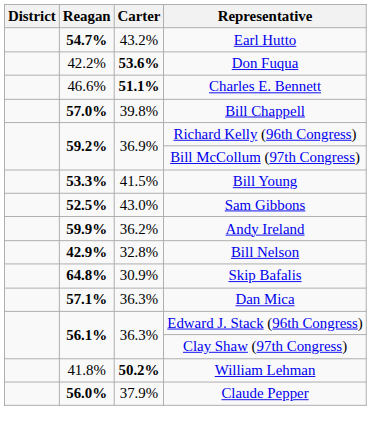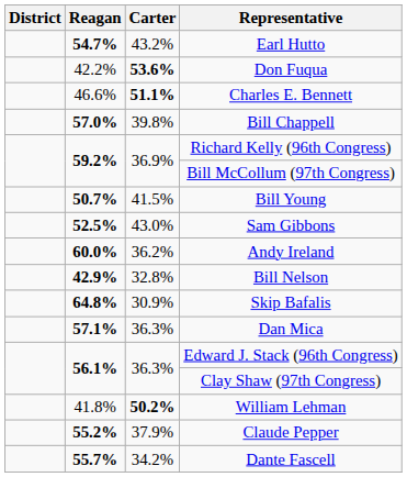Bill Young | Reagan: 53.3% -> 50.7%
Andy Ireland | Reagan: 59.9% -> 60.0%
Claude Pepper | Reagan: 56.0% -> 55.2%
+ row: 55.7% | 34.2% | Dante Fascell
